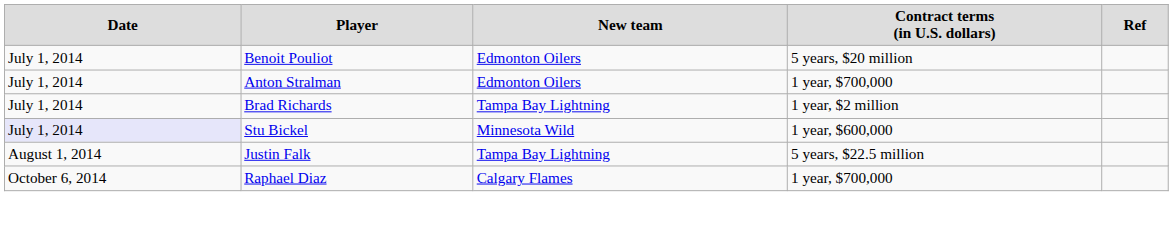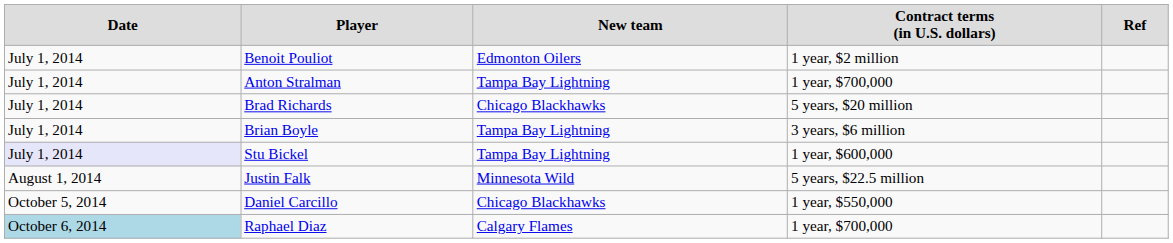Benoit Pouliot | column 4: 5 years, $20 million -> 1 year, $2 million
Anton Stralman | column 3: Edmonton Oilers -> Tampa Bay Lightning
Brad Richards | column 3: Tampa Bay Lightning -> Chicago Blackhawks
Brad Richards | column 4: 1 year, $2 million -> 5 years, $20 million
+ row: July 1, 2014 | Brian Boyle | Tampa Bay Lightning | 3 years, $6 million
Stu Bickel | column 3: Minnesota Wild -> Tampa Bay Lightning
Justin Falk | column 3: Tampa Bay Lightning -> Minnesota Wild
+ row: October 5, 2014 | Daniel Carcillo | Chicago Blackhawks | 1 year, $550,000
Raphael Diaz | column 1: no background -> lightblue background
